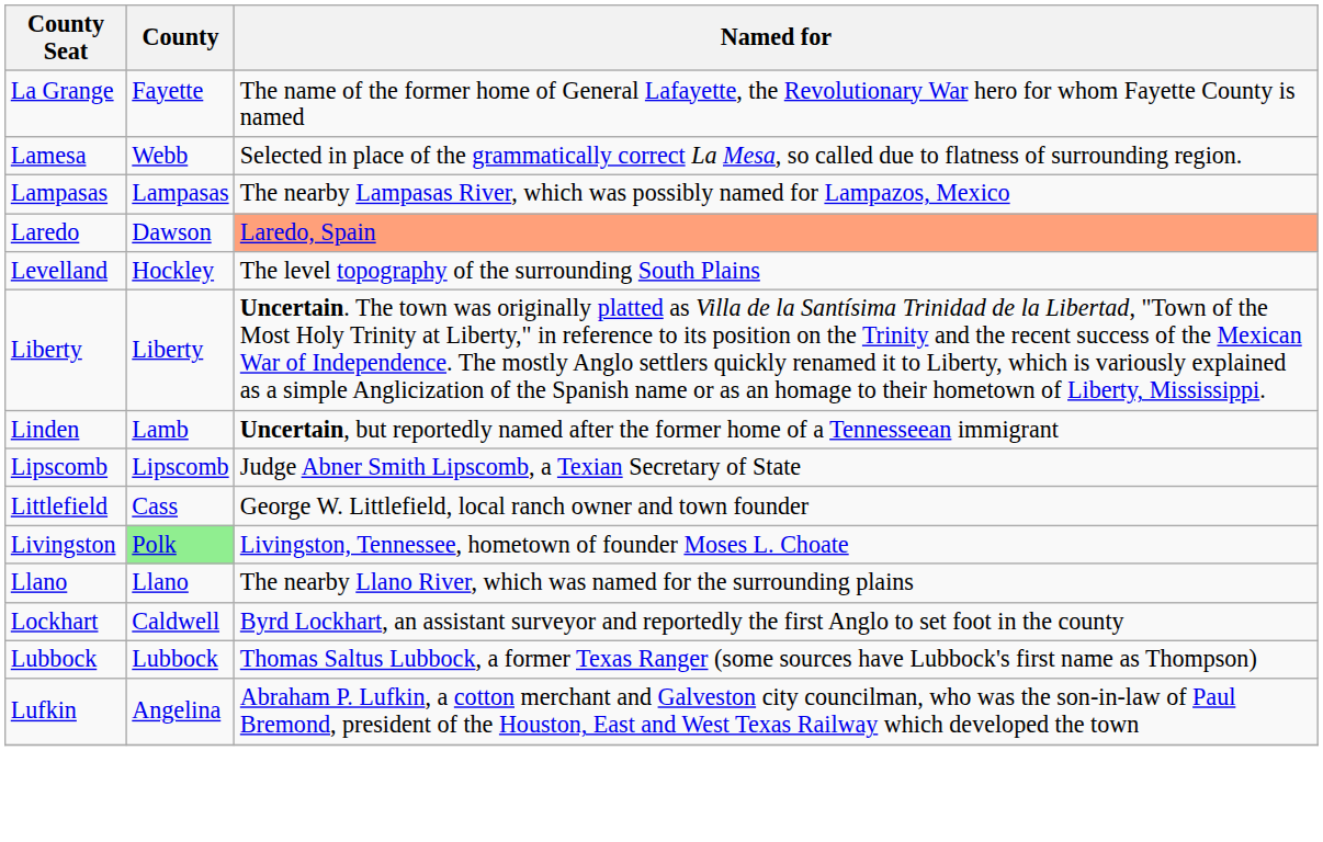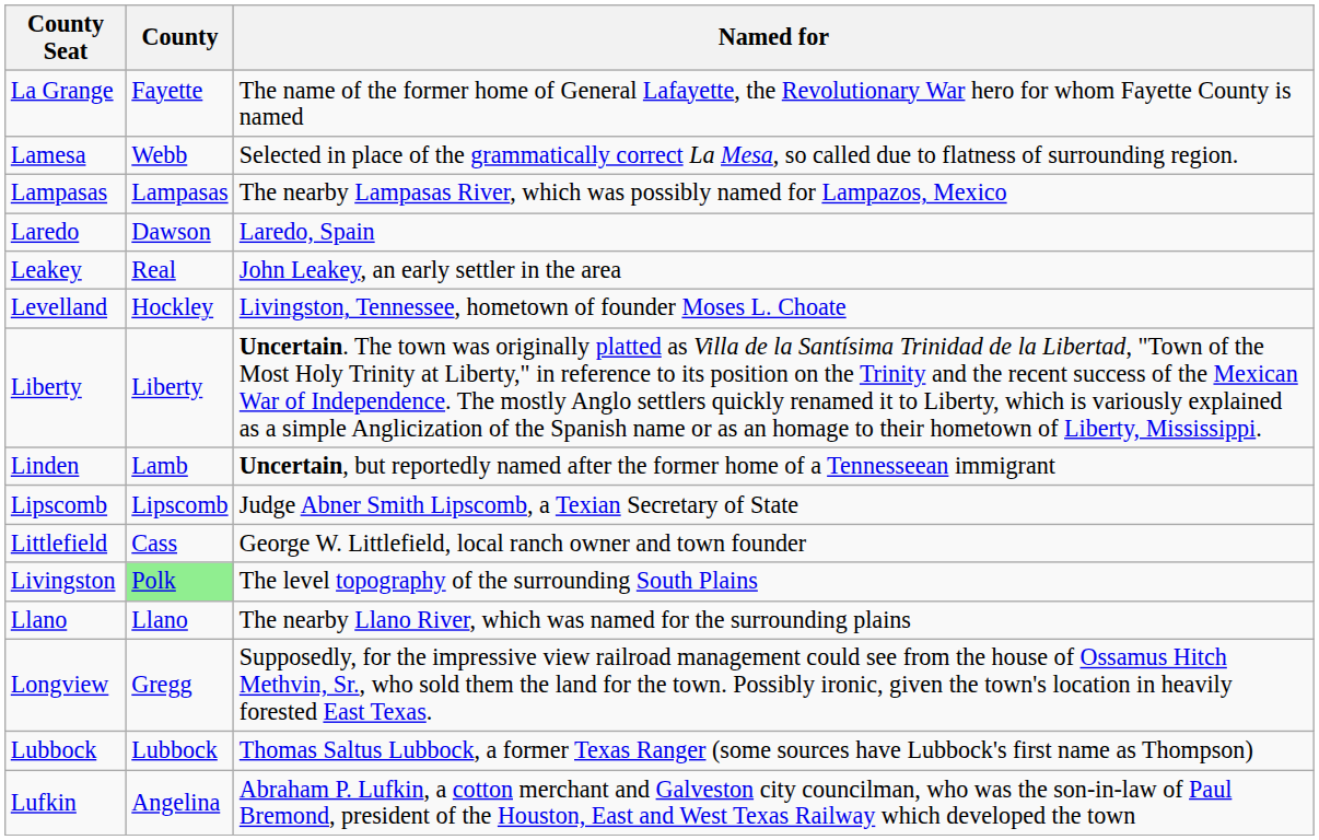Laredo | Named for: lightsalmon background -> no background
+ row: Leakey | Real | John Leakey, an early settler in the area
Levelland | Named for: The level topography of the surrounding South Plains -> Livingston, Tennessee, hometown of founder Moses L. Choate
Livingston | Named for: Livingston, Tennessee, hometown of founder Moses L. Choate -> The level topography of the surrounding South Plains
- row: Lockhart | Caldwell | Byrd Lockhart, an assistant surveyor and reportedly the first Anglo to set foot in the county
+ row: Longview | Gregg | Supposedly, for the impressive view railroad management could see from the house of Ossamus Hitch Methvin, Sr., who sold them the land for the town. Possibly ironic, given the town's location in heavily forested East Texas.
